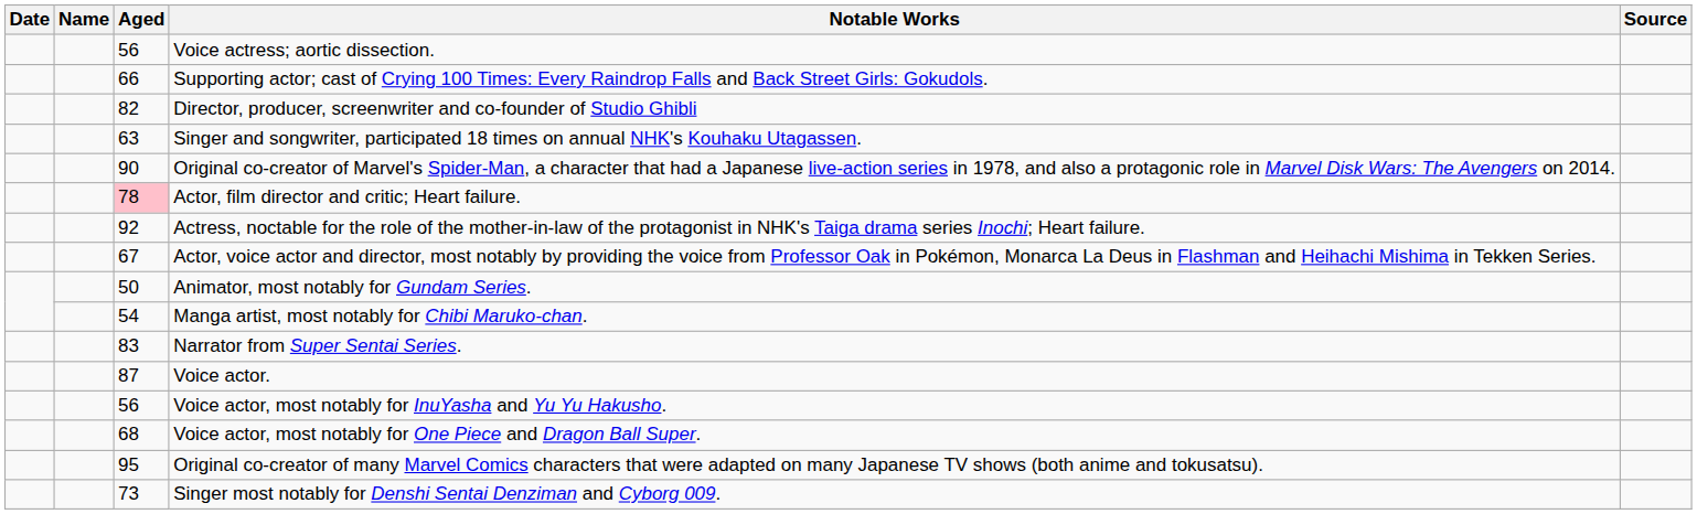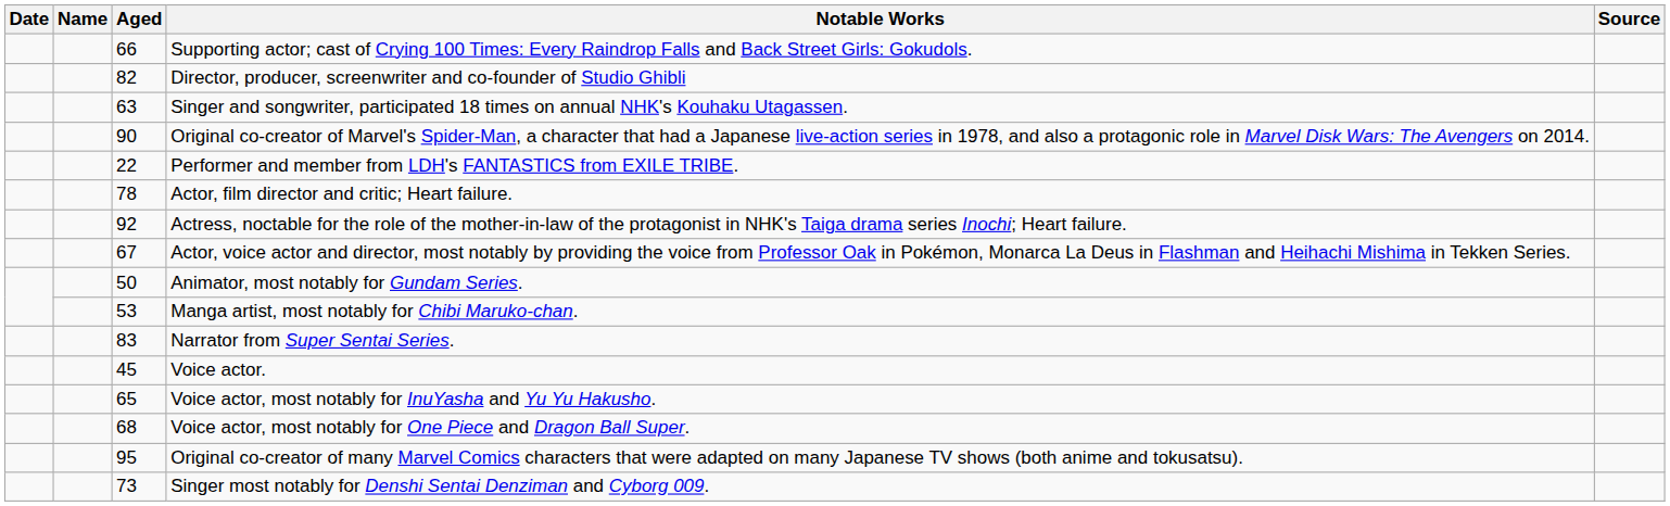- row: 56 | Voice actress; aortic dissection.
+ row: 22 | Performer and member from LDH's FANTASTICS from EXILE TRIBE.
Actor, film director and critic; Heart failure. | Aged: pink background -> no background
Manga artist, most notably for Chibi Maruko-chan. | Aged: 54 -> 53
Voice actor. | Aged: 87 -> 45
Voice actor, most notably for InuYasha and Yu Yu Hakusho. | Aged: 56 -> 65
